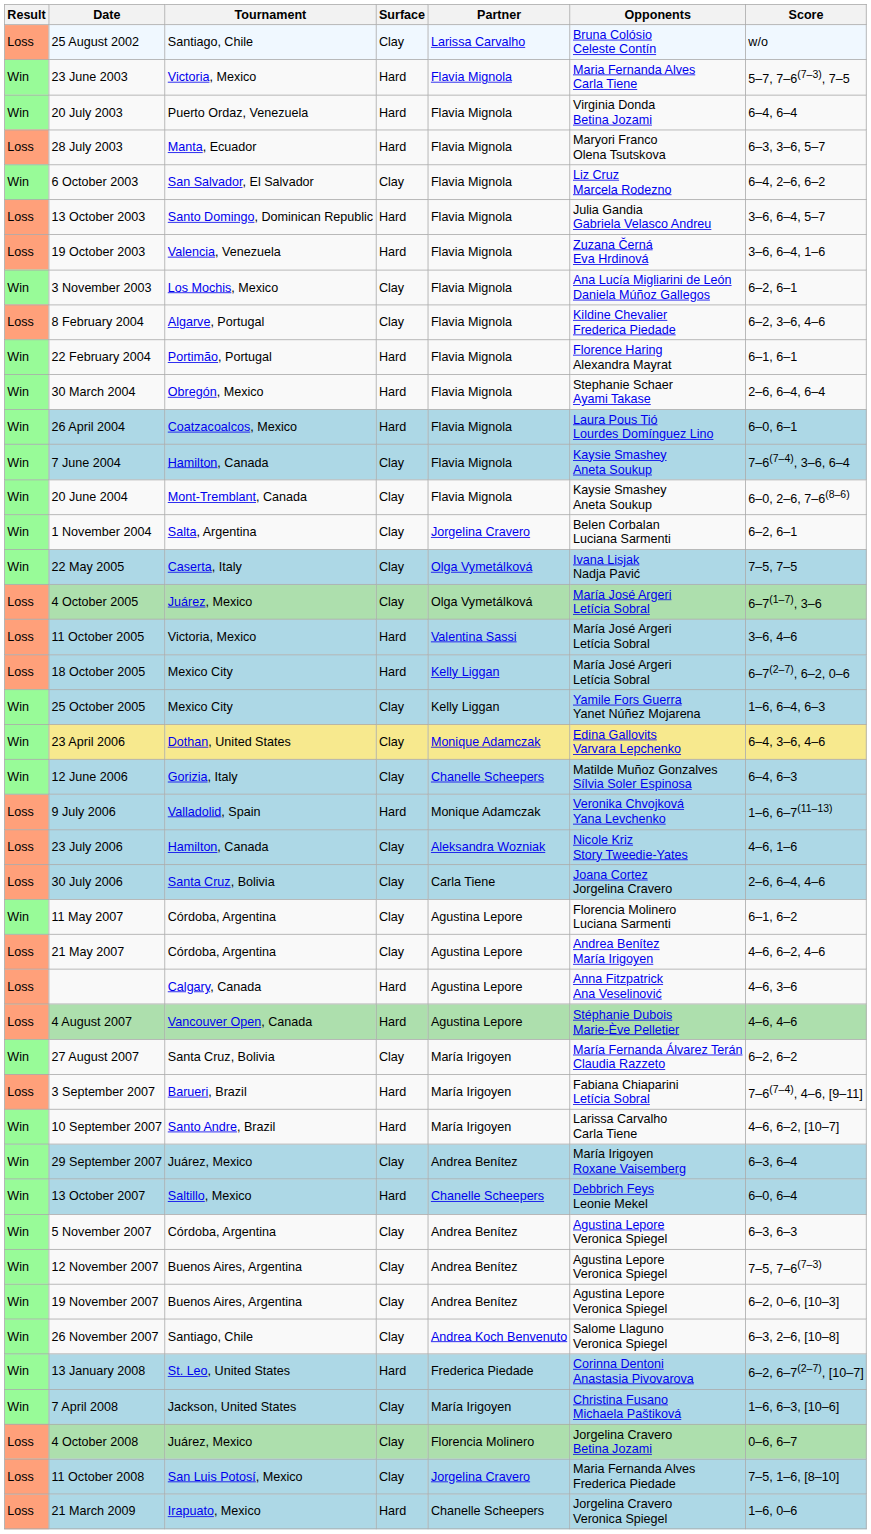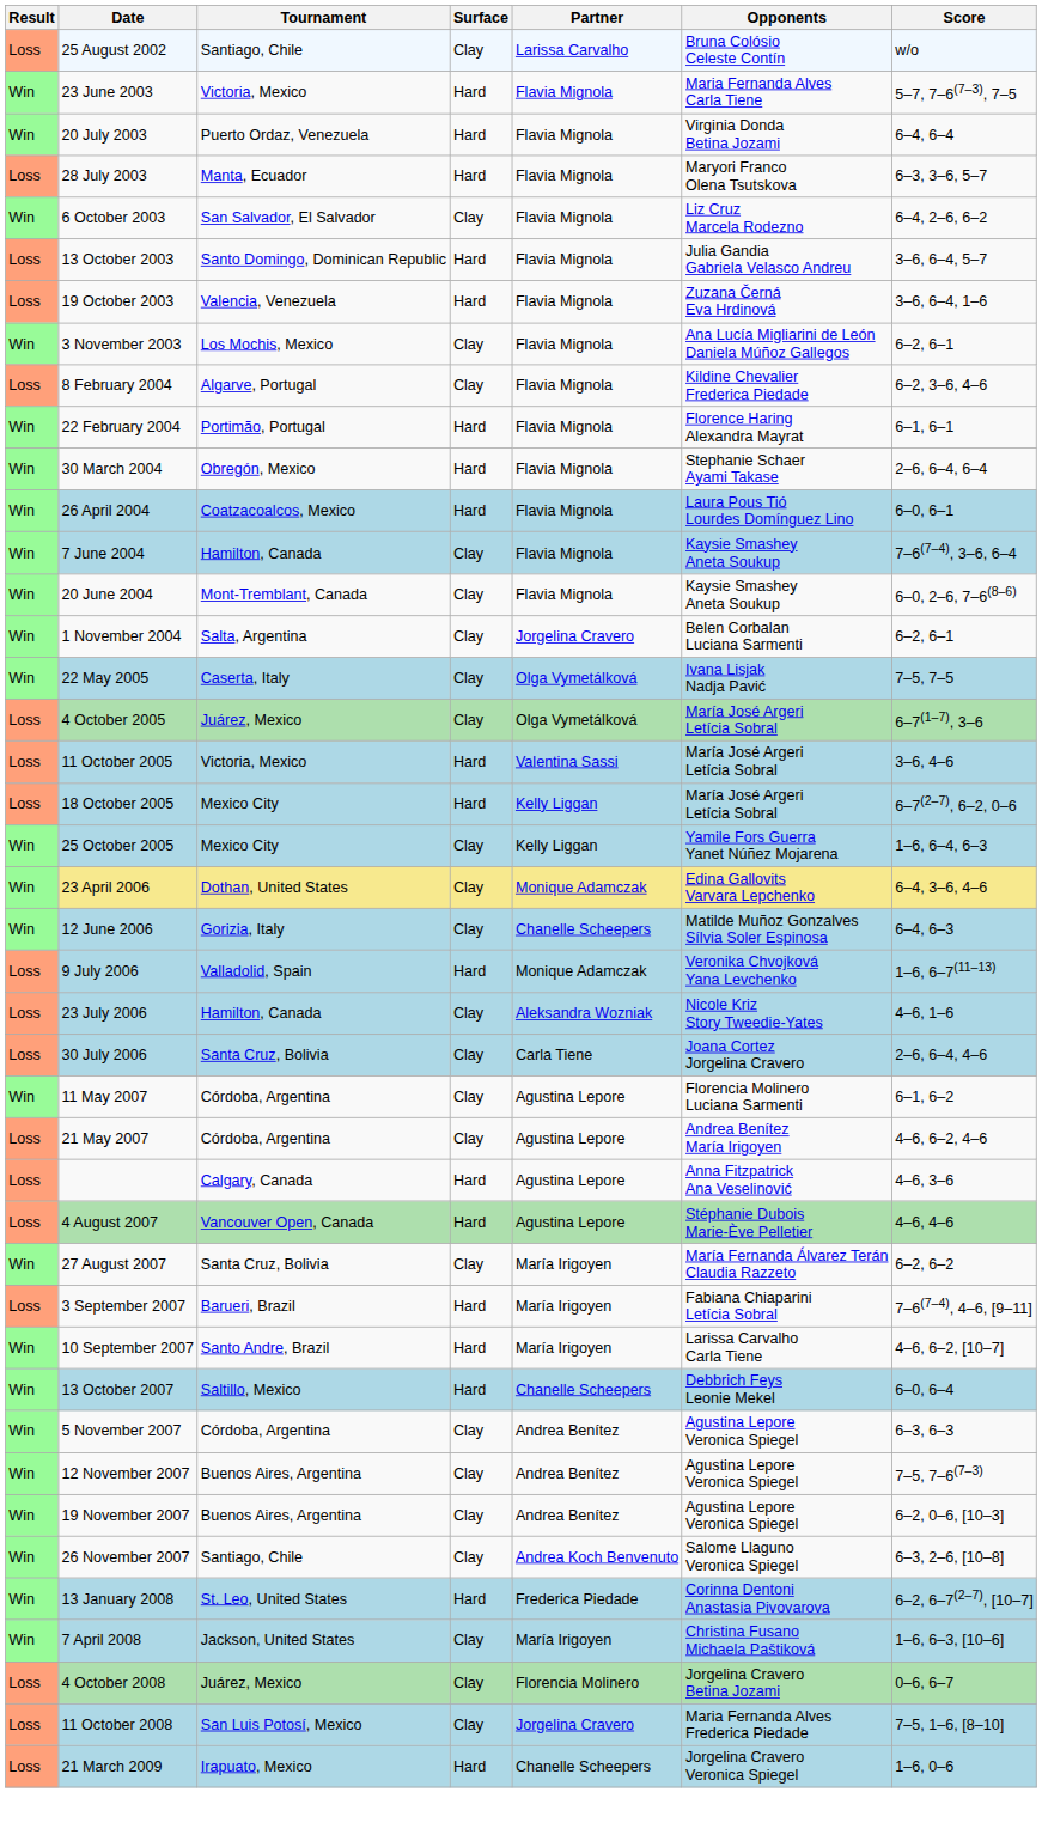- row: Win | 29 September 2007 | Juárez, Mexico | Clay | Andrea Benítez | María Irigoyen Roxane Vaisemberg | 6–3, 6–4
